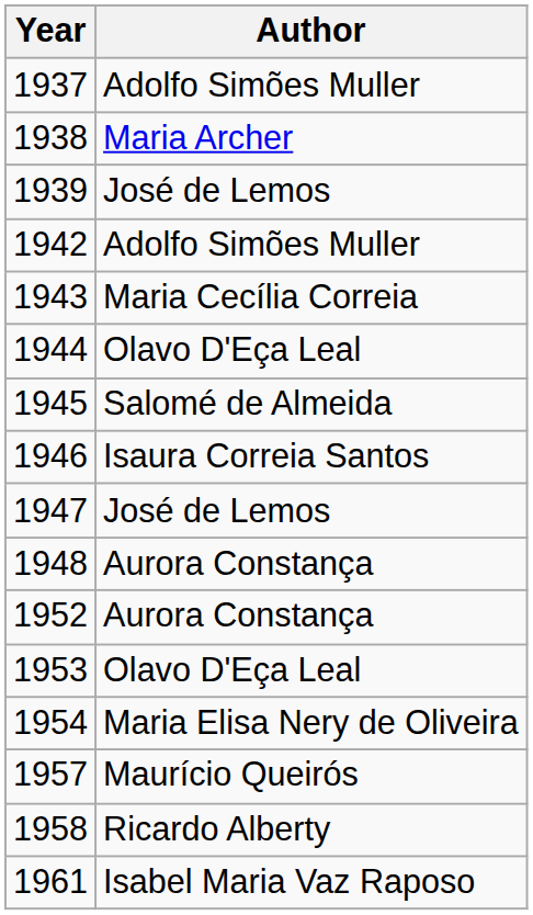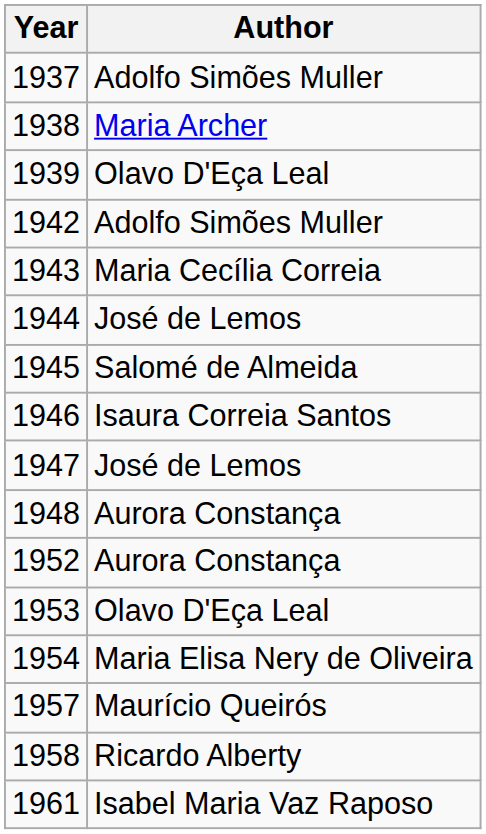1939 | Author: José de Lemos -> Olavo D'Eça Leal
1944 | Author: Olavo D'Eça Leal -> José de Lemos
